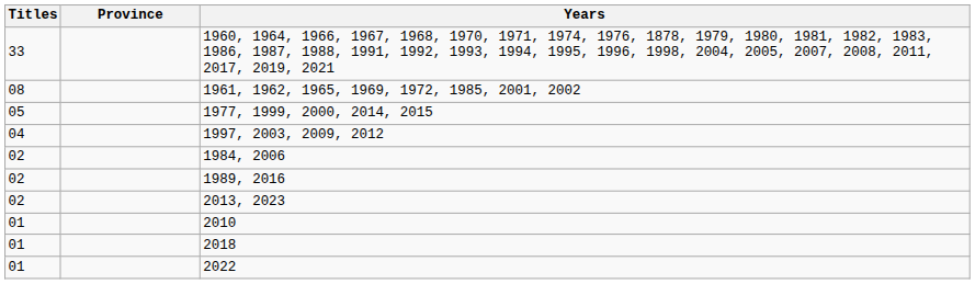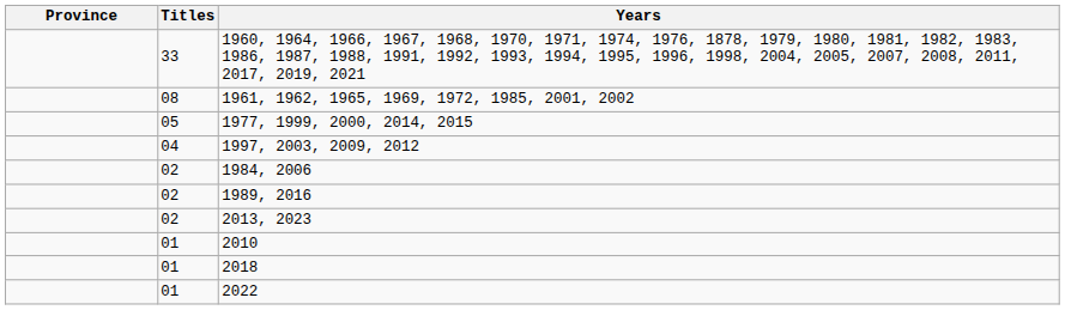columns swapped: Province <-> Titles
